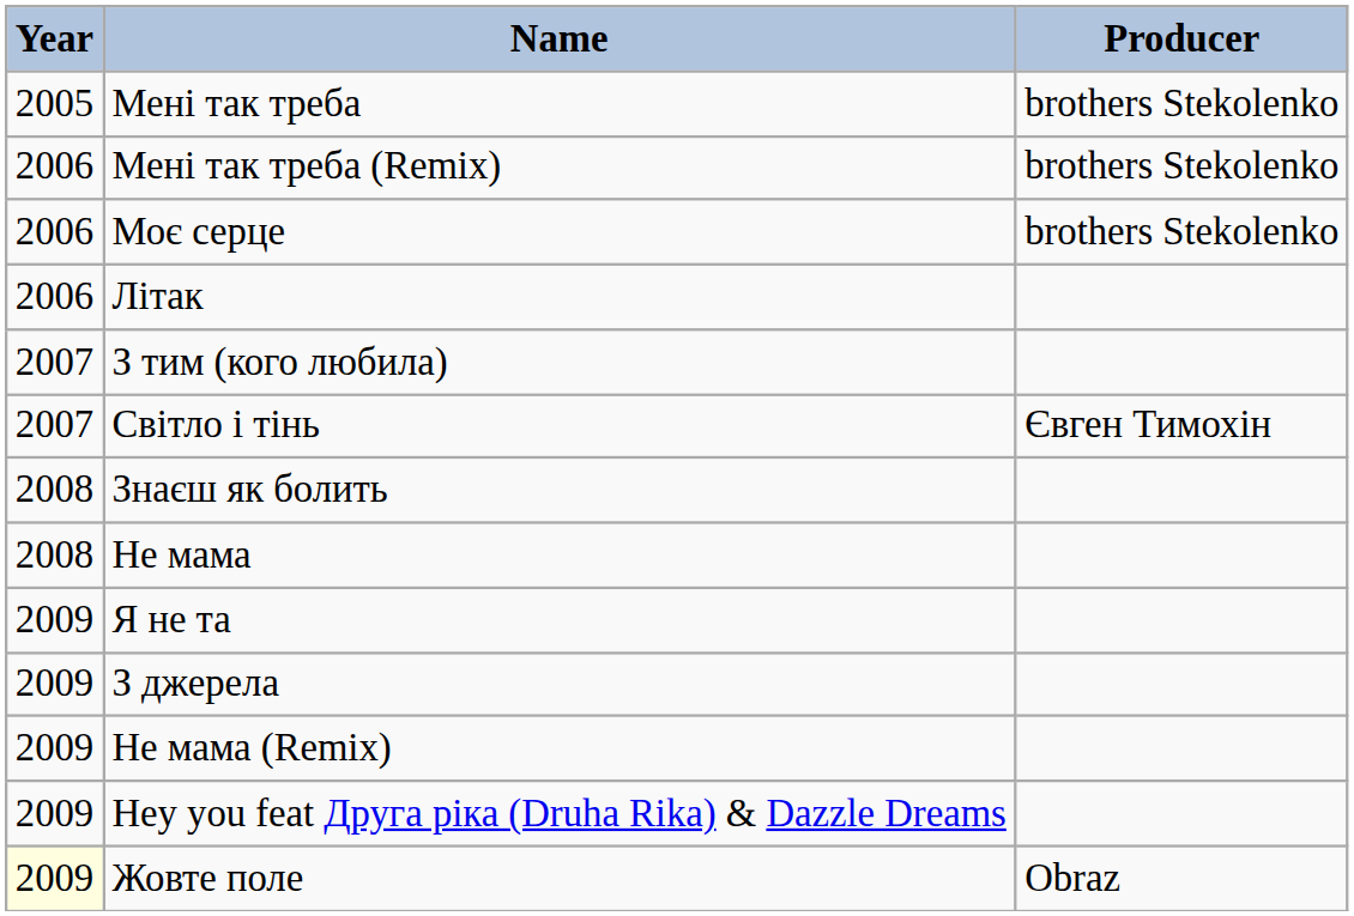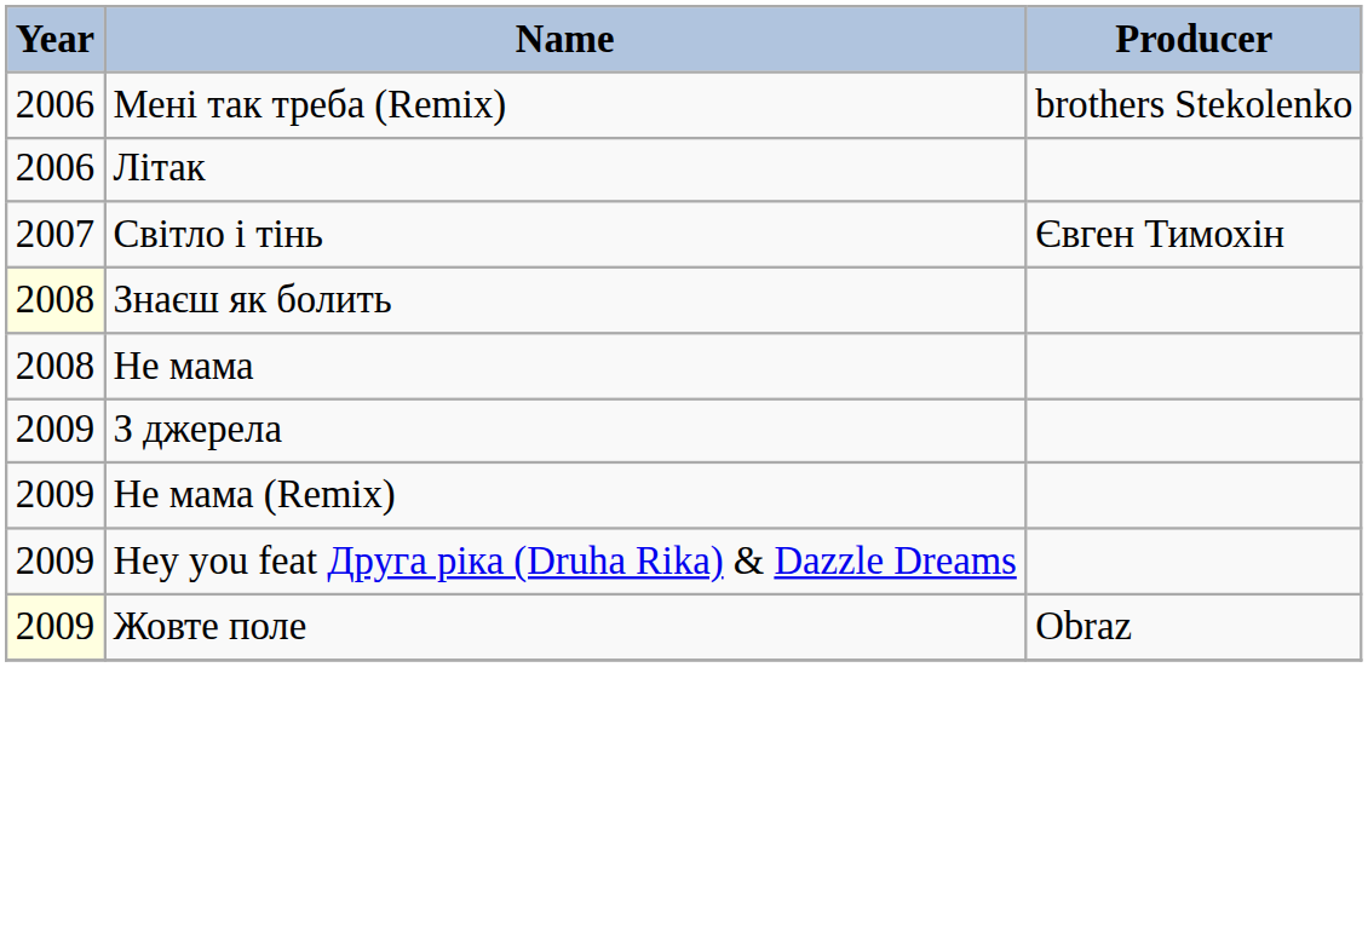- row: 2005 | Мені так треба | brothers Stekolenko
- row: 2006 | Моє серце | brothers Stekolenko
- row: 2007 | З тим (кого любила)
Знаєш як болить | Year: no background -> lightyellow background
- row: 2009 | Я не та
